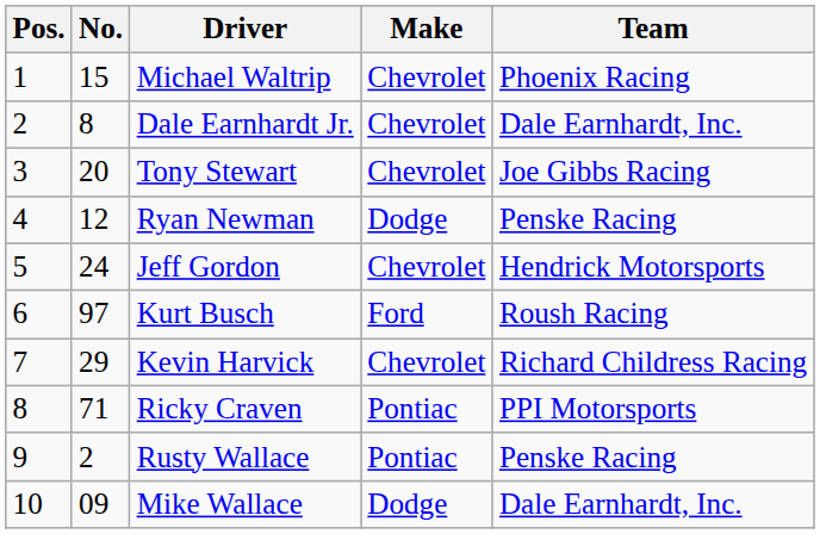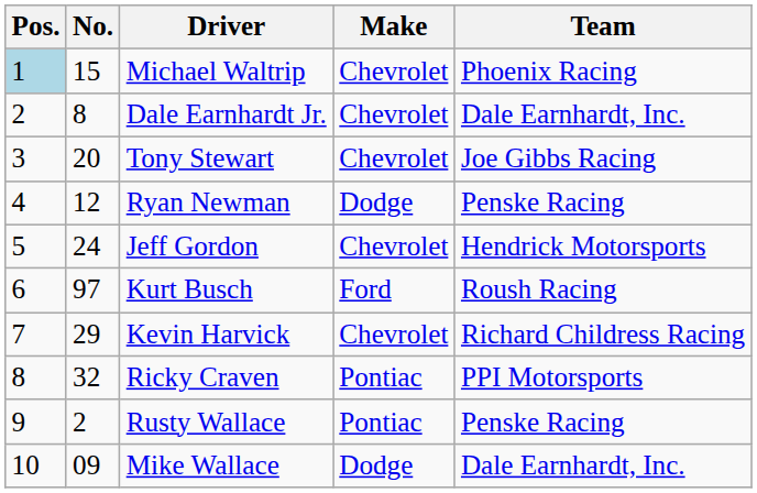Michael Waltrip | Pos.: no background -> lightblue background
Ricky Craven | No.: 71 -> 32
